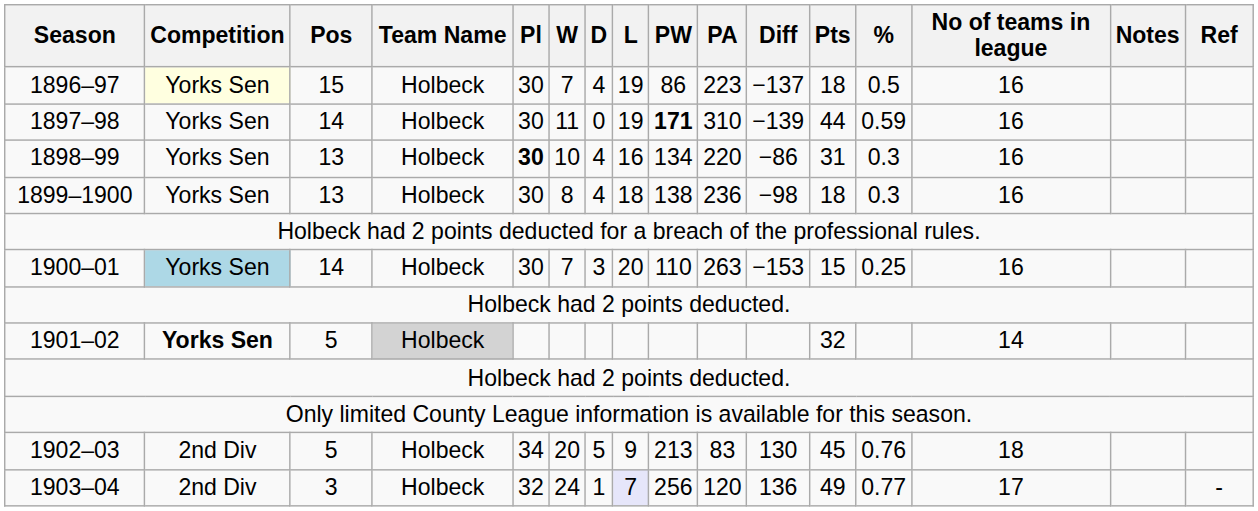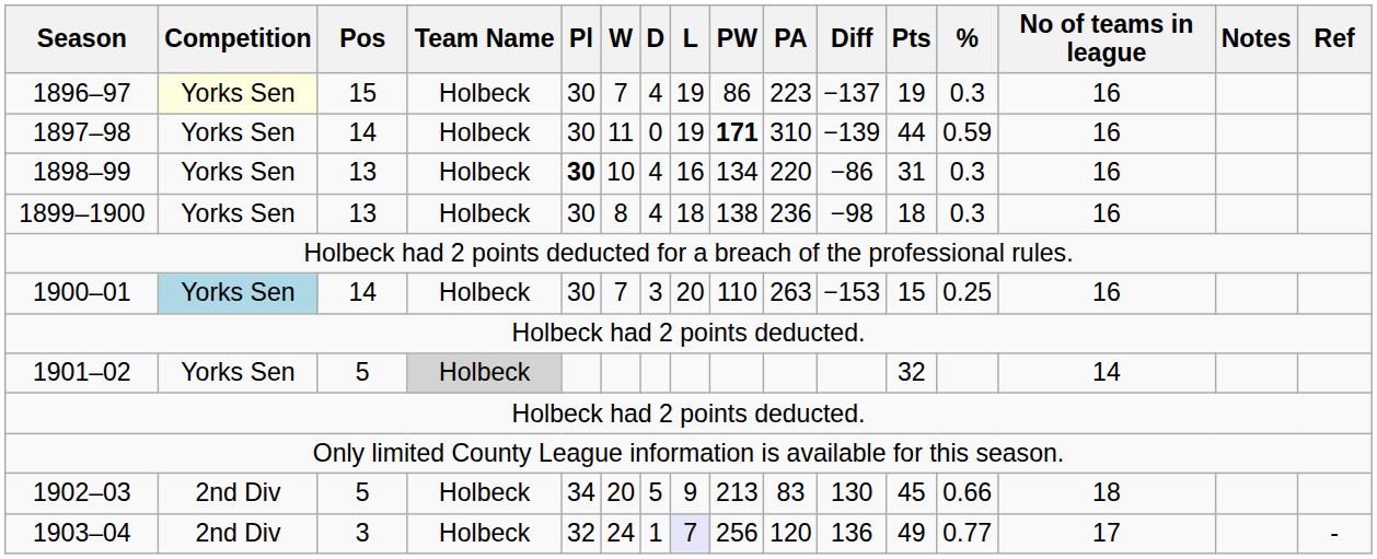1896–97 | Pts: 18 -> 19
1896–97 | %: 0.5 -> 0.3
1901–02 | Competition: bold -> normal
1902–03 | %: 0.76 -> 0.66
